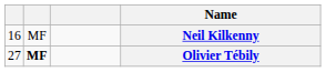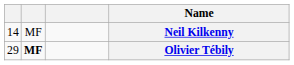Neil Kilkenny | column 1: 16 -> 14
Olivier Tébily | column 1: 27 -> 29
